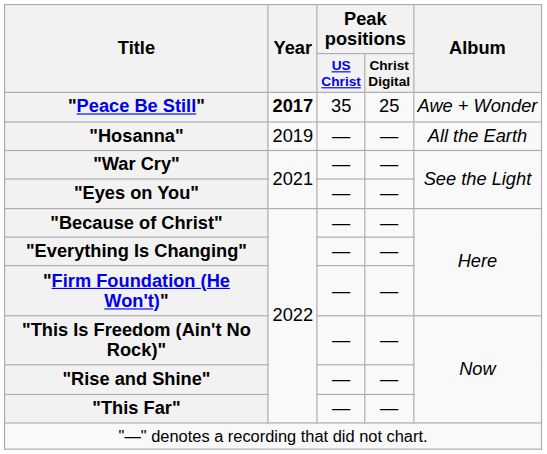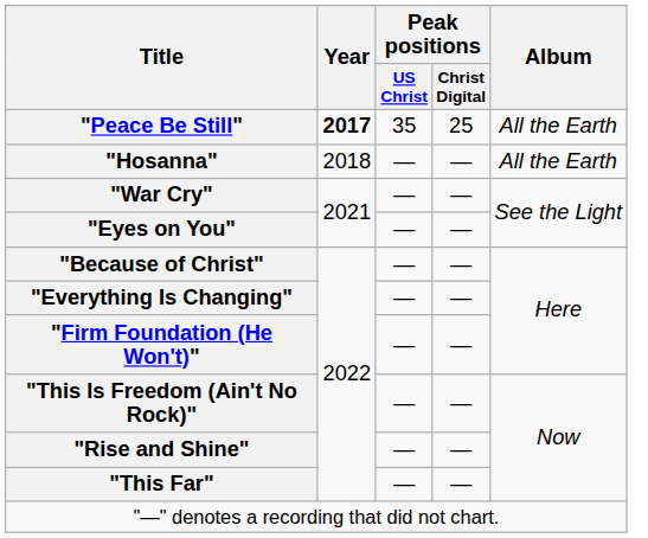"Peace Be Still" | Album: Awe + Wonder -> All the Earth
"Hosanna" | Year: 2019 -> 2018
